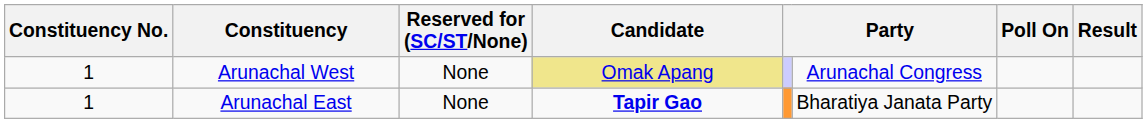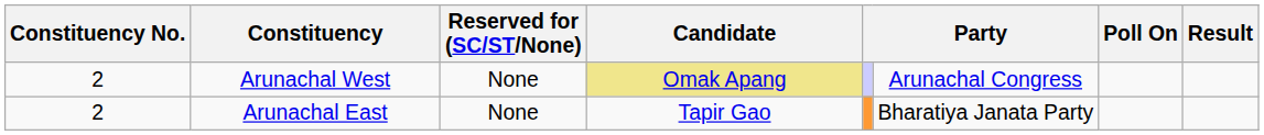Arunachal West | Constituency No.: 1 -> 2
Arunachal East | Constituency No.: 1 -> 2
Arunachal East | Candidate: bold -> normal
